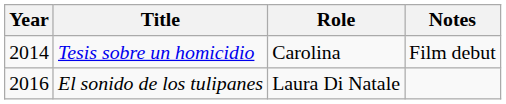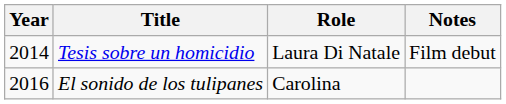Tesis sobre un homicidio | Role: Carolina -> Laura Di Natale
El sonido de los tulipanes | Role: Laura Di Natale -> Carolina
